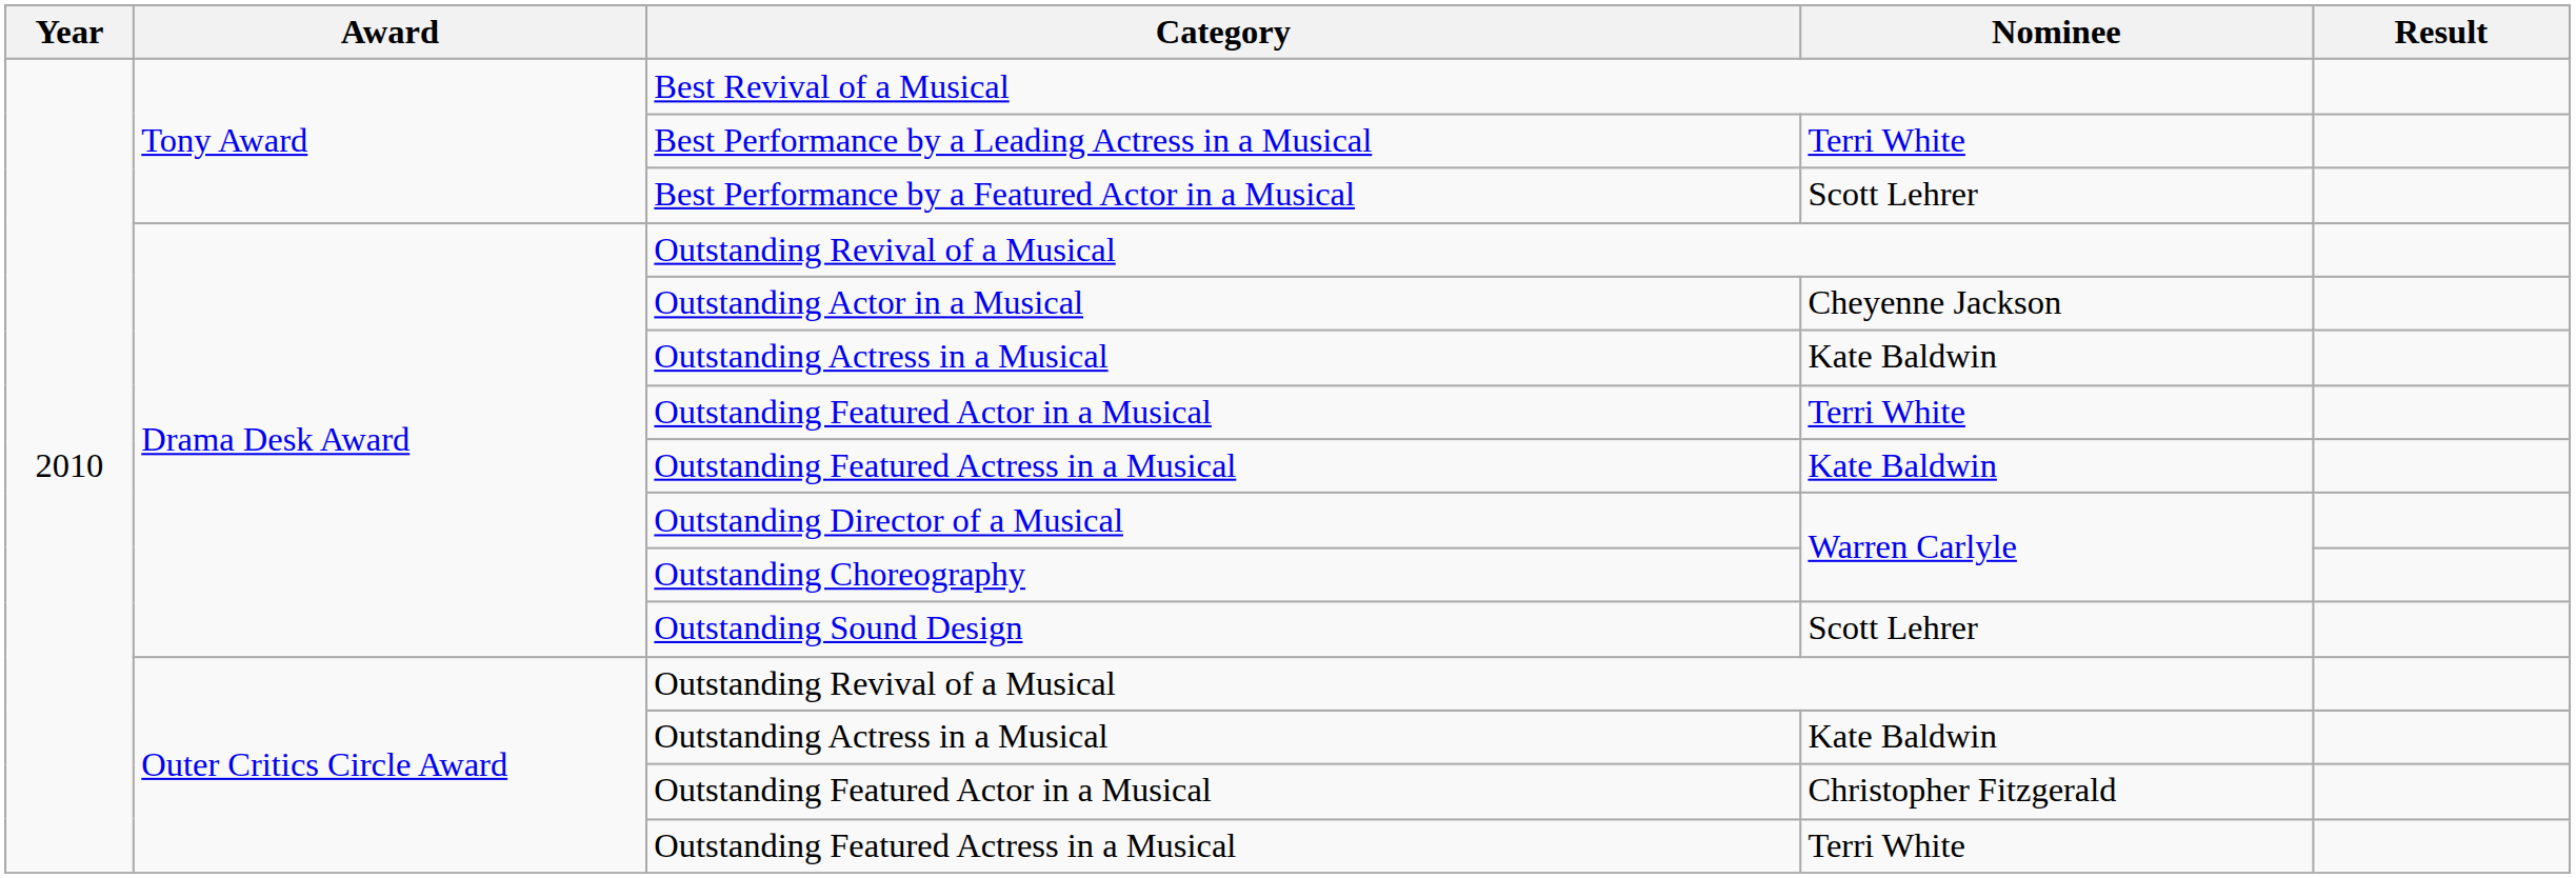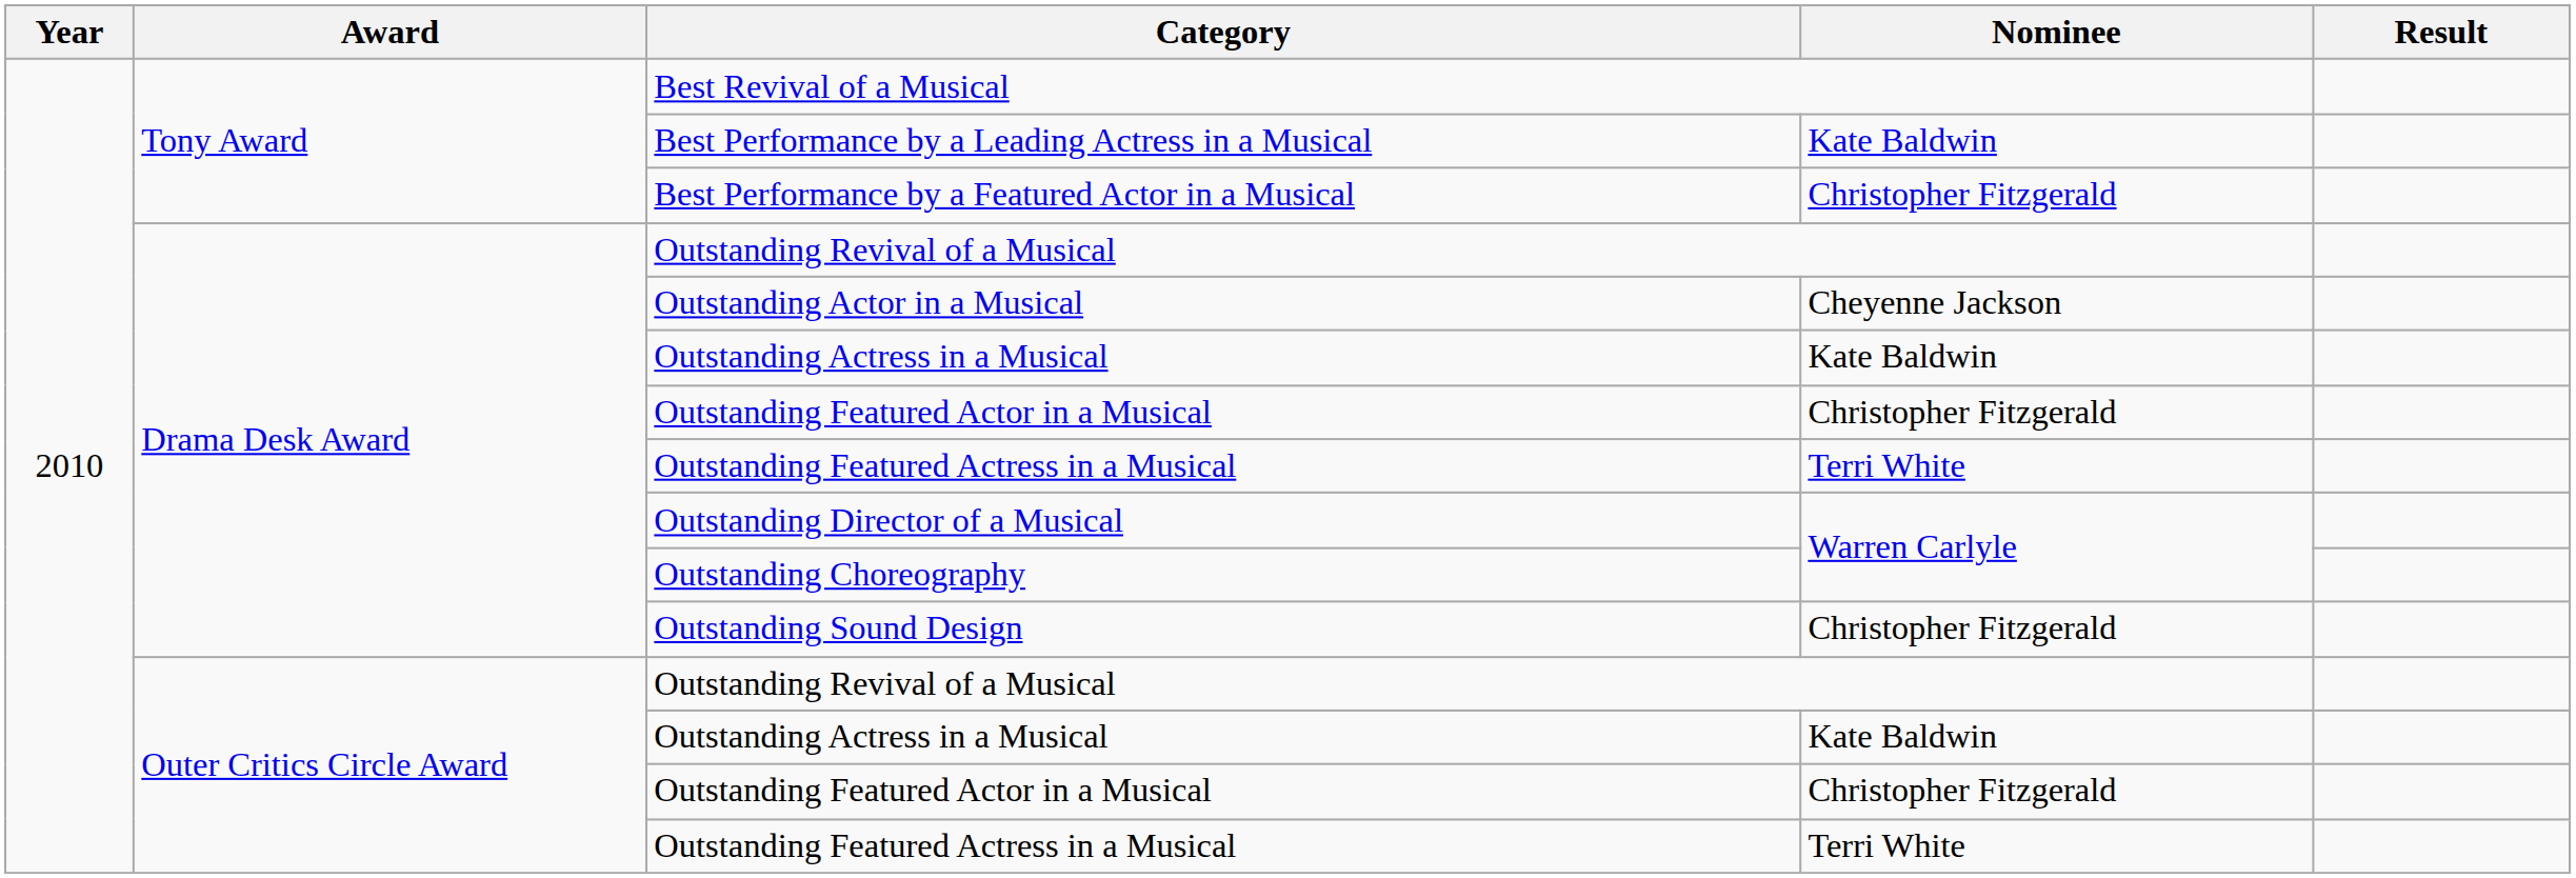Best Performance by a Leading Actress in a Musical | Nominee: Terri White -> Kate Baldwin
Best Performance by a Featured Actor in a Musical | Nominee: Scott Lehrer -> Christopher Fitzgerald
Drama Desk Award / Outstanding Featured Actor in a Musical | Nominee: Terri White -> Christopher Fitzgerald
Drama Desk Award / Outstanding Featured Actress in a Musical | Nominee: Kate Baldwin -> Terri White
Outstanding Sound Design | Nominee: Scott Lehrer -> Christopher Fitzgerald
